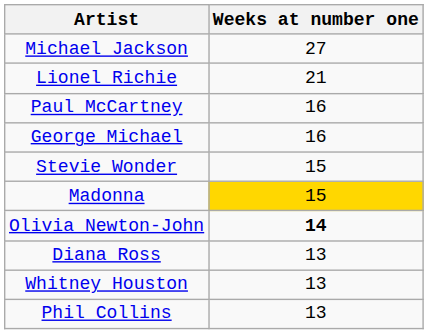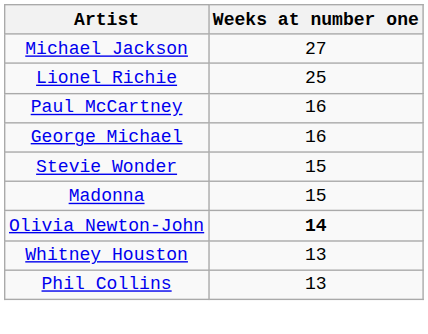Lionel Richie | Weeks at number one: 21 -> 25
Madonna | Weeks at number one: gold background -> no background
- row: Diana Ross | 13
